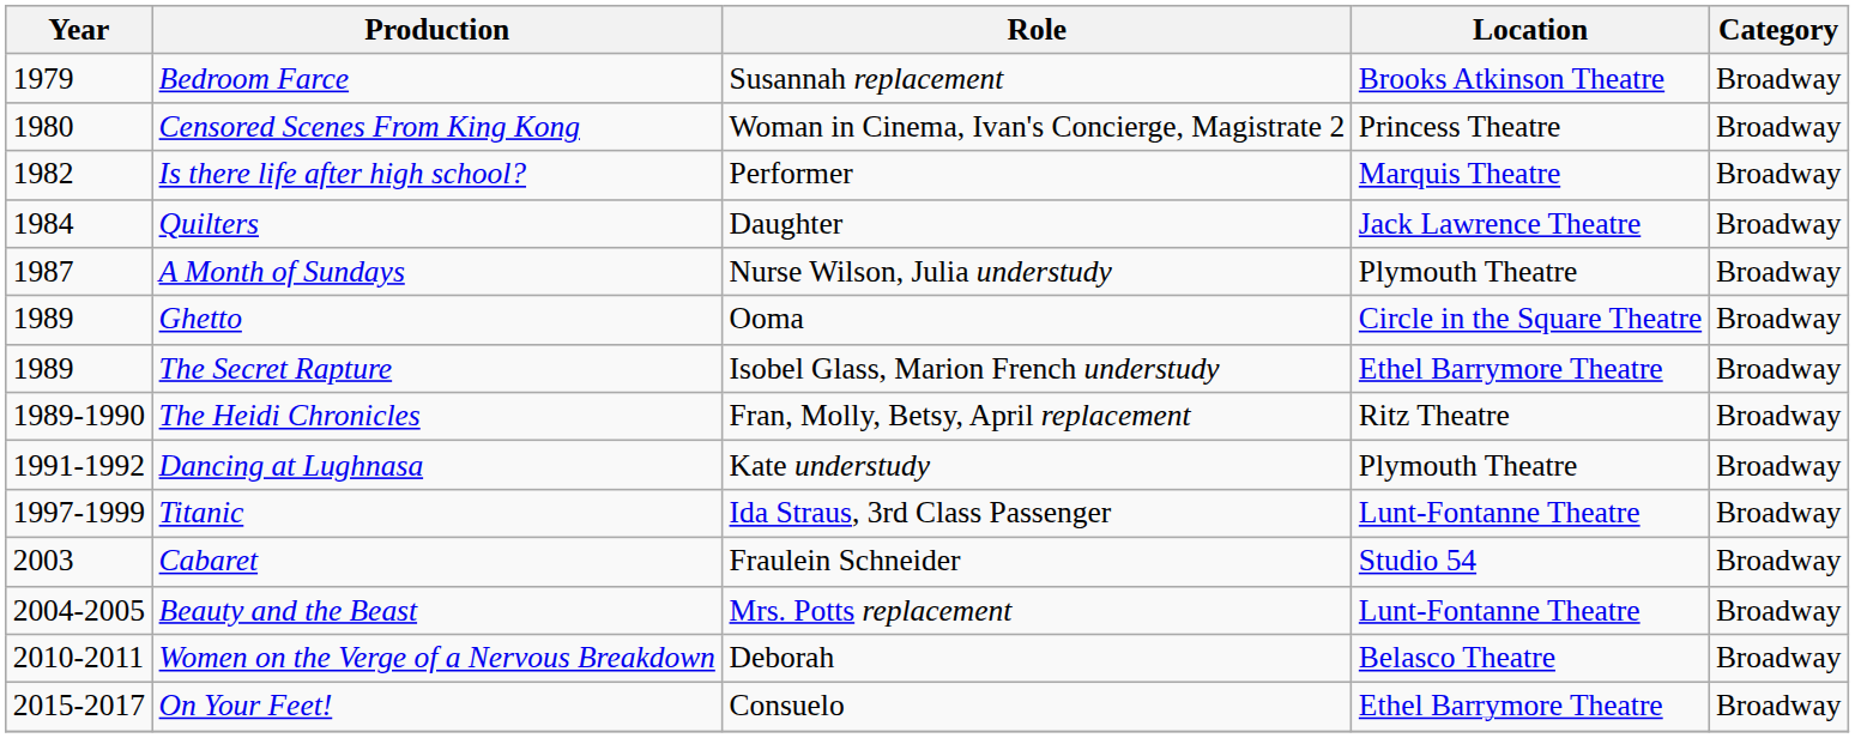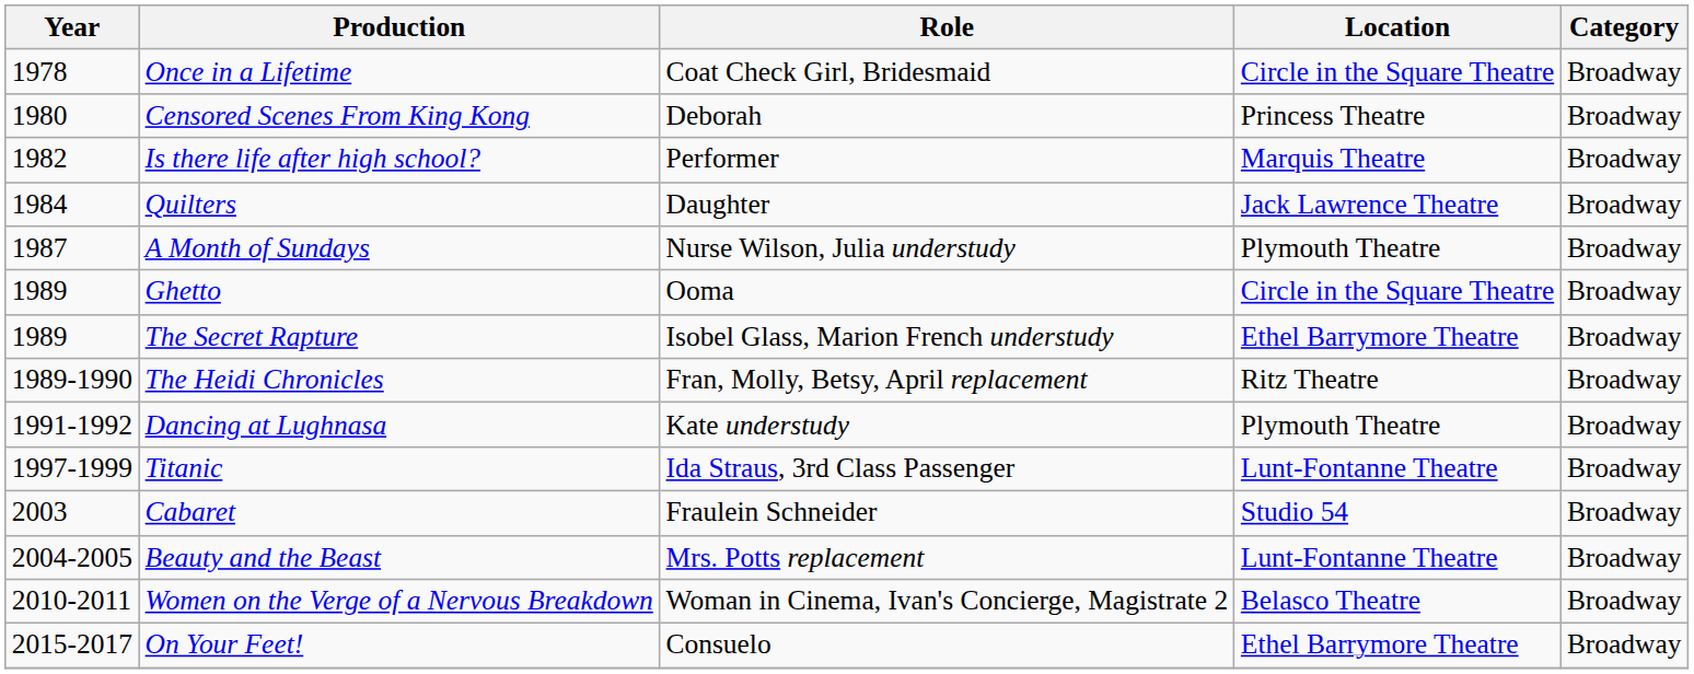+ row: 1978 | Once in a Lifetime | Coat Check Girl, Bridesmaid | Circle in the Square Theatre | Broadway
- row: 1979 | Bedroom Farce | Susannah replacement | Brooks Atkinson Theatre | Broadway
Censored Scenes From King Kong | Role: Woman in Cinema, Ivan's Concierge, Magistrate 2 -> Deborah
Women on the Verge of a Nervous Breakdown | Role: Deborah -> Woman in Cinema, Ivan's Concierge, Magistrate 2
